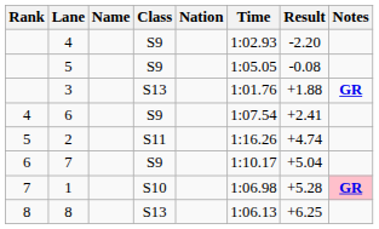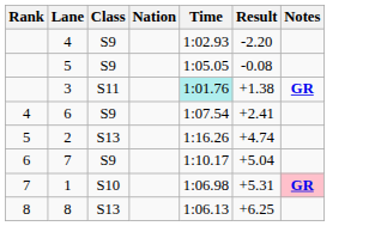- column: Name
3 | Class: S13 -> S11
3 | Time: no background -> paleturquoise background
3 | Result: +1.88 -> +1.38
2 | Class: S11 -> S13
1 | Result: +5.28 -> +5.31
